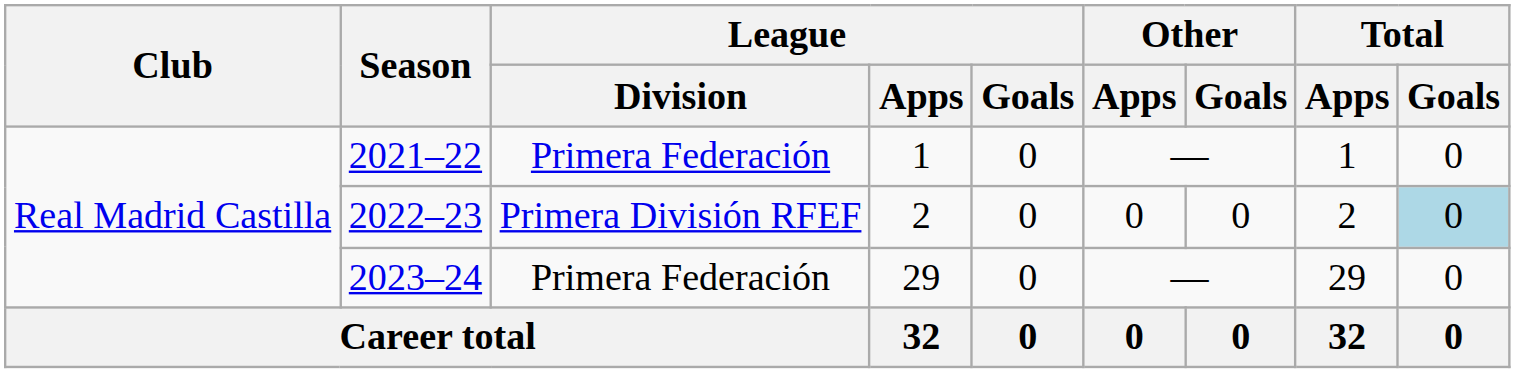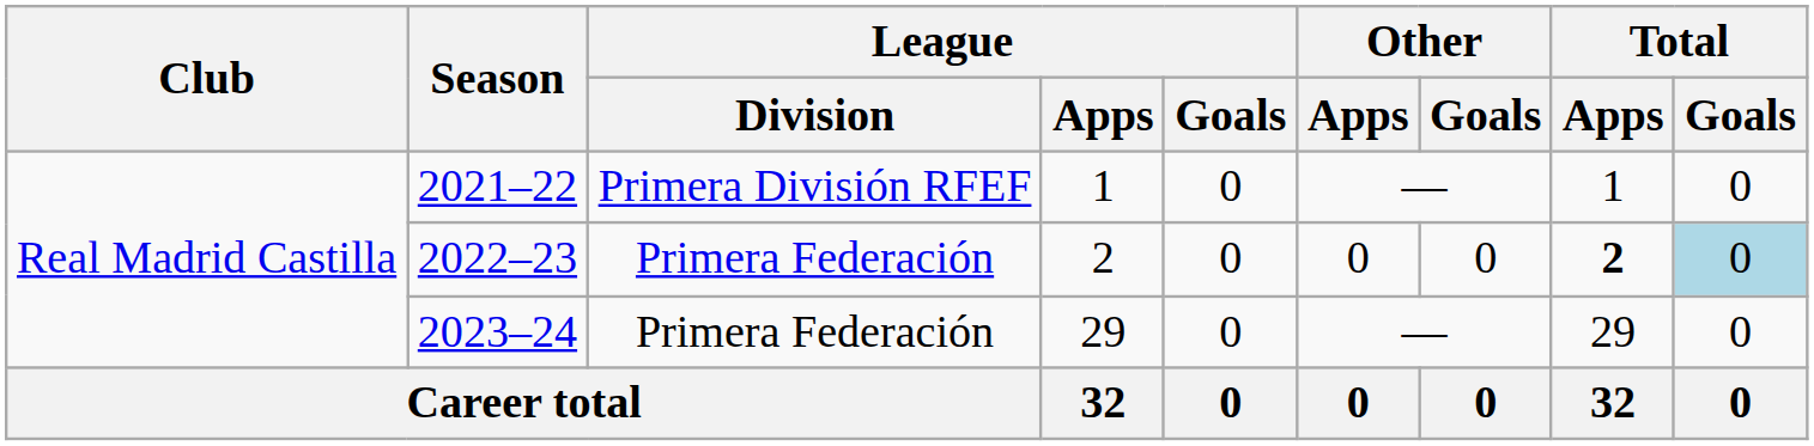2021–22 | League / Division: Primera Federación -> Primera División RFEF
2022–23 | League / Division: Primera División RFEF -> Primera Federación
2022–23 | Total / Apps: normal -> bold
